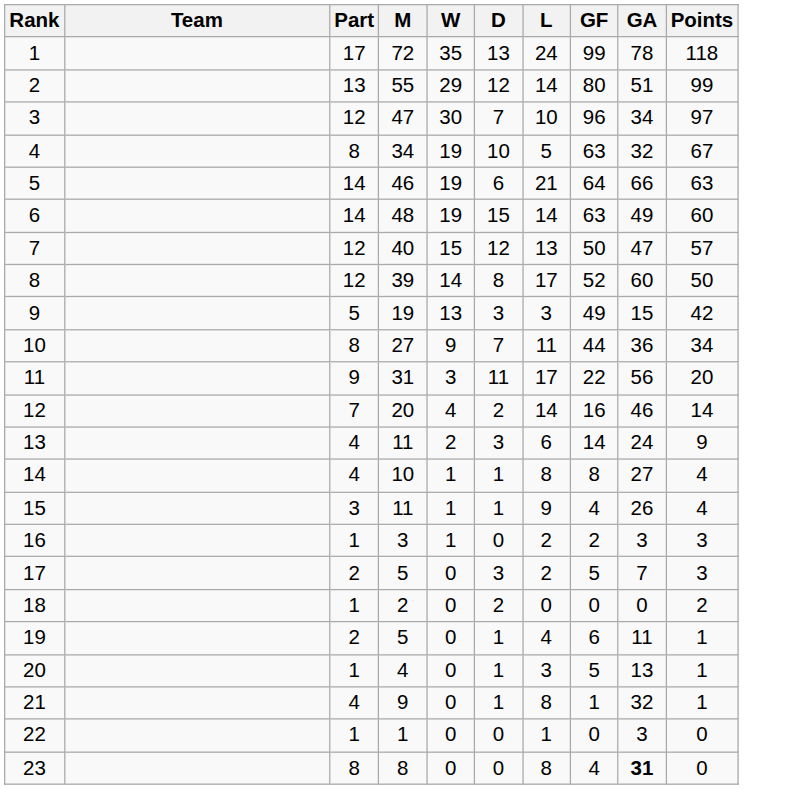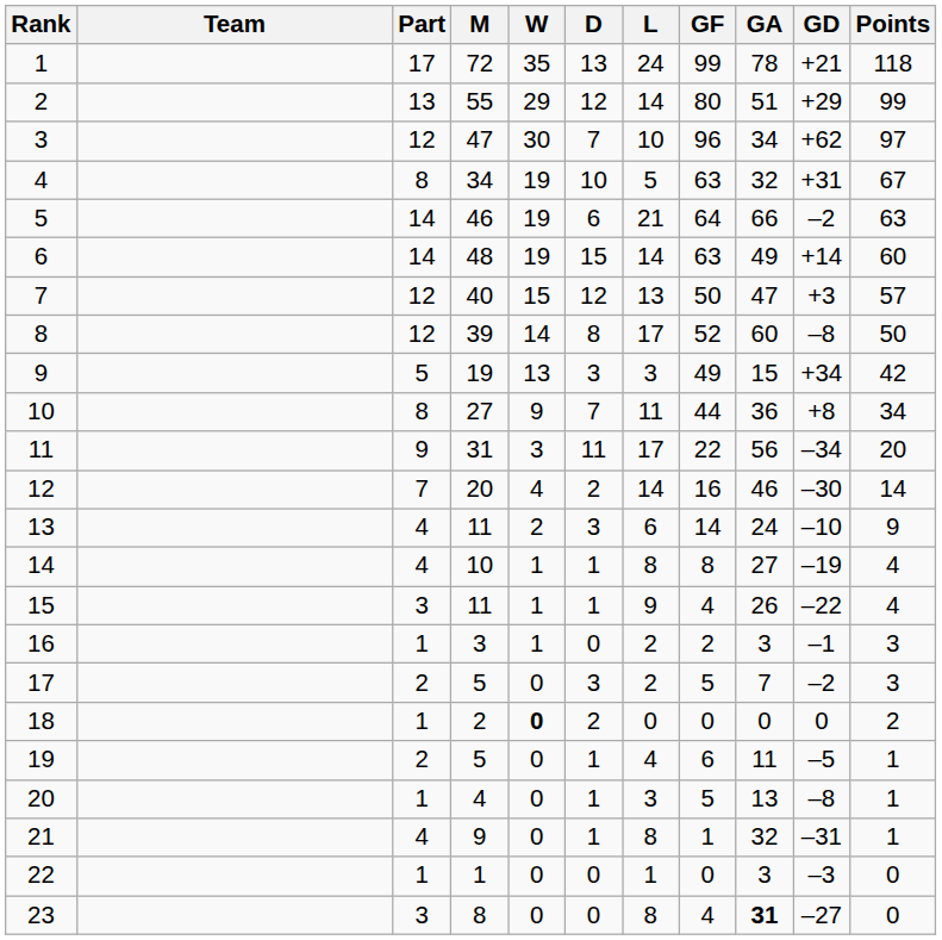+ column: GD | +21 | +29 | +62 | +31 | –2 | +14 | +3 | –8 | +34 | +8 | –34 | –30 | –10 | –19 | –22 | –1 | –2 | 0 | –5 | –8 | –31 | –3 | –27
18 | W: normal -> bold
23 | Part: 8 -> 3
